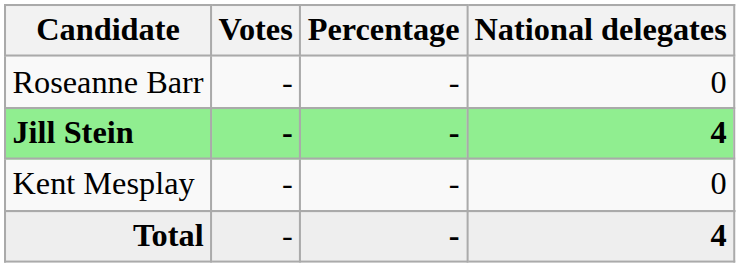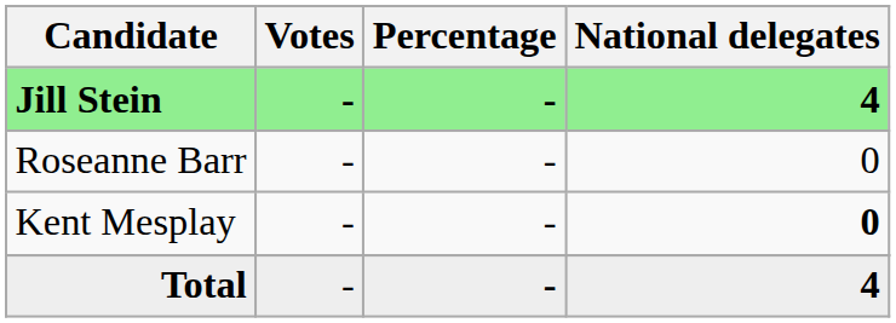rows swapped: Jill Stein <-> Roseanne Barr
Kent Mesplay | National delegates: normal -> bold
